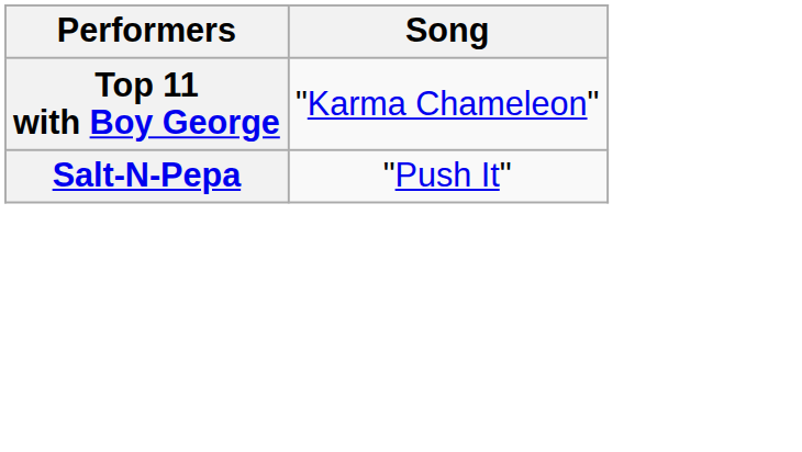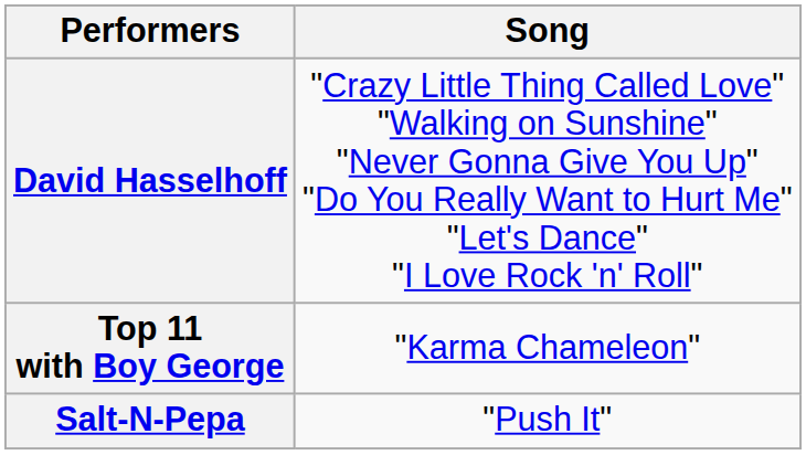+ row: David Hasselhoff | "Crazy Little Thing Called Love" "Walking on Sunshine" "Never Gonna Give You Up" "Do You Really Want to Hurt Me" "Let's Dance" "I Love Rock 'n' Roll"
